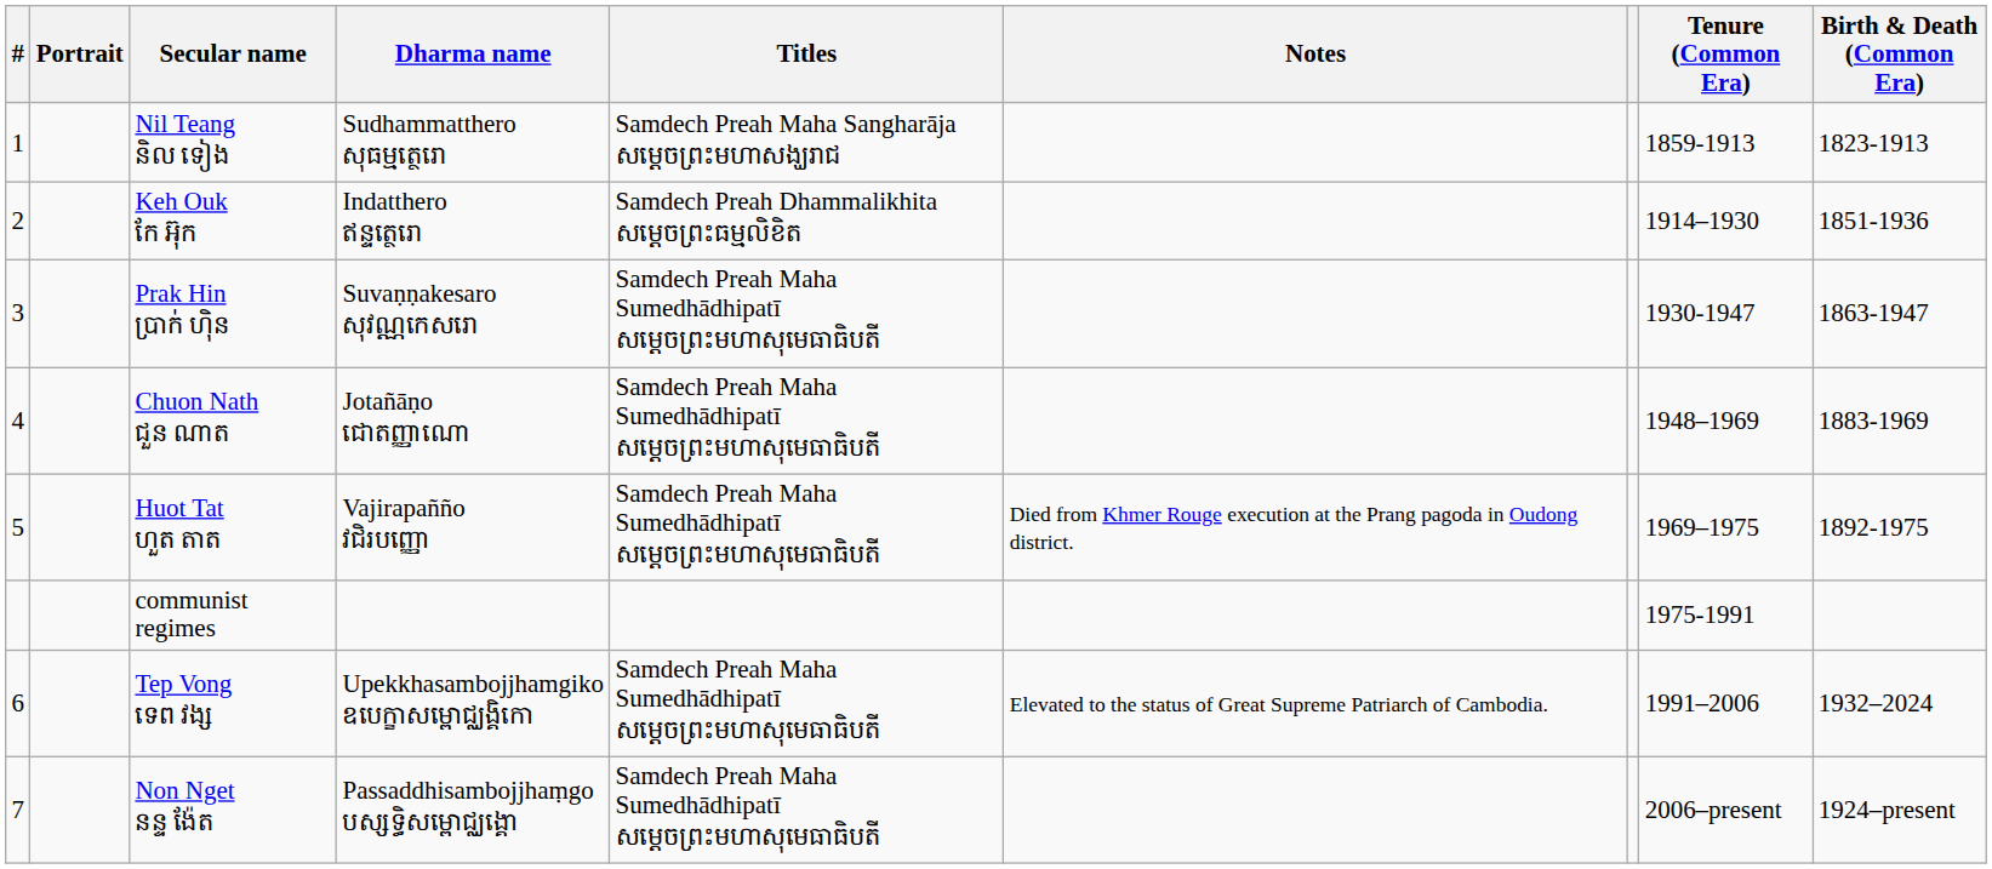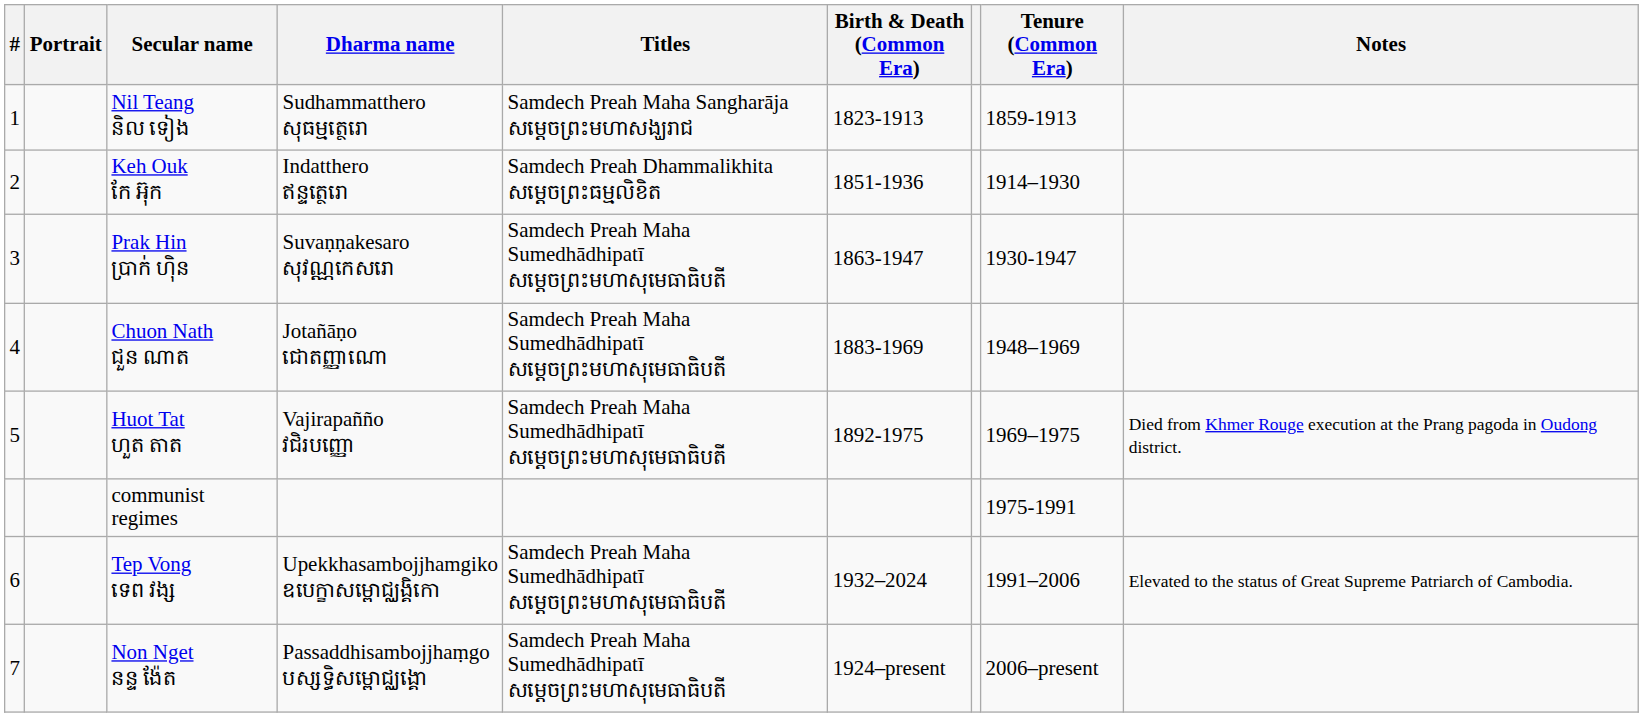columns swapped: Birth & Death (Common Era) <-> Notes
